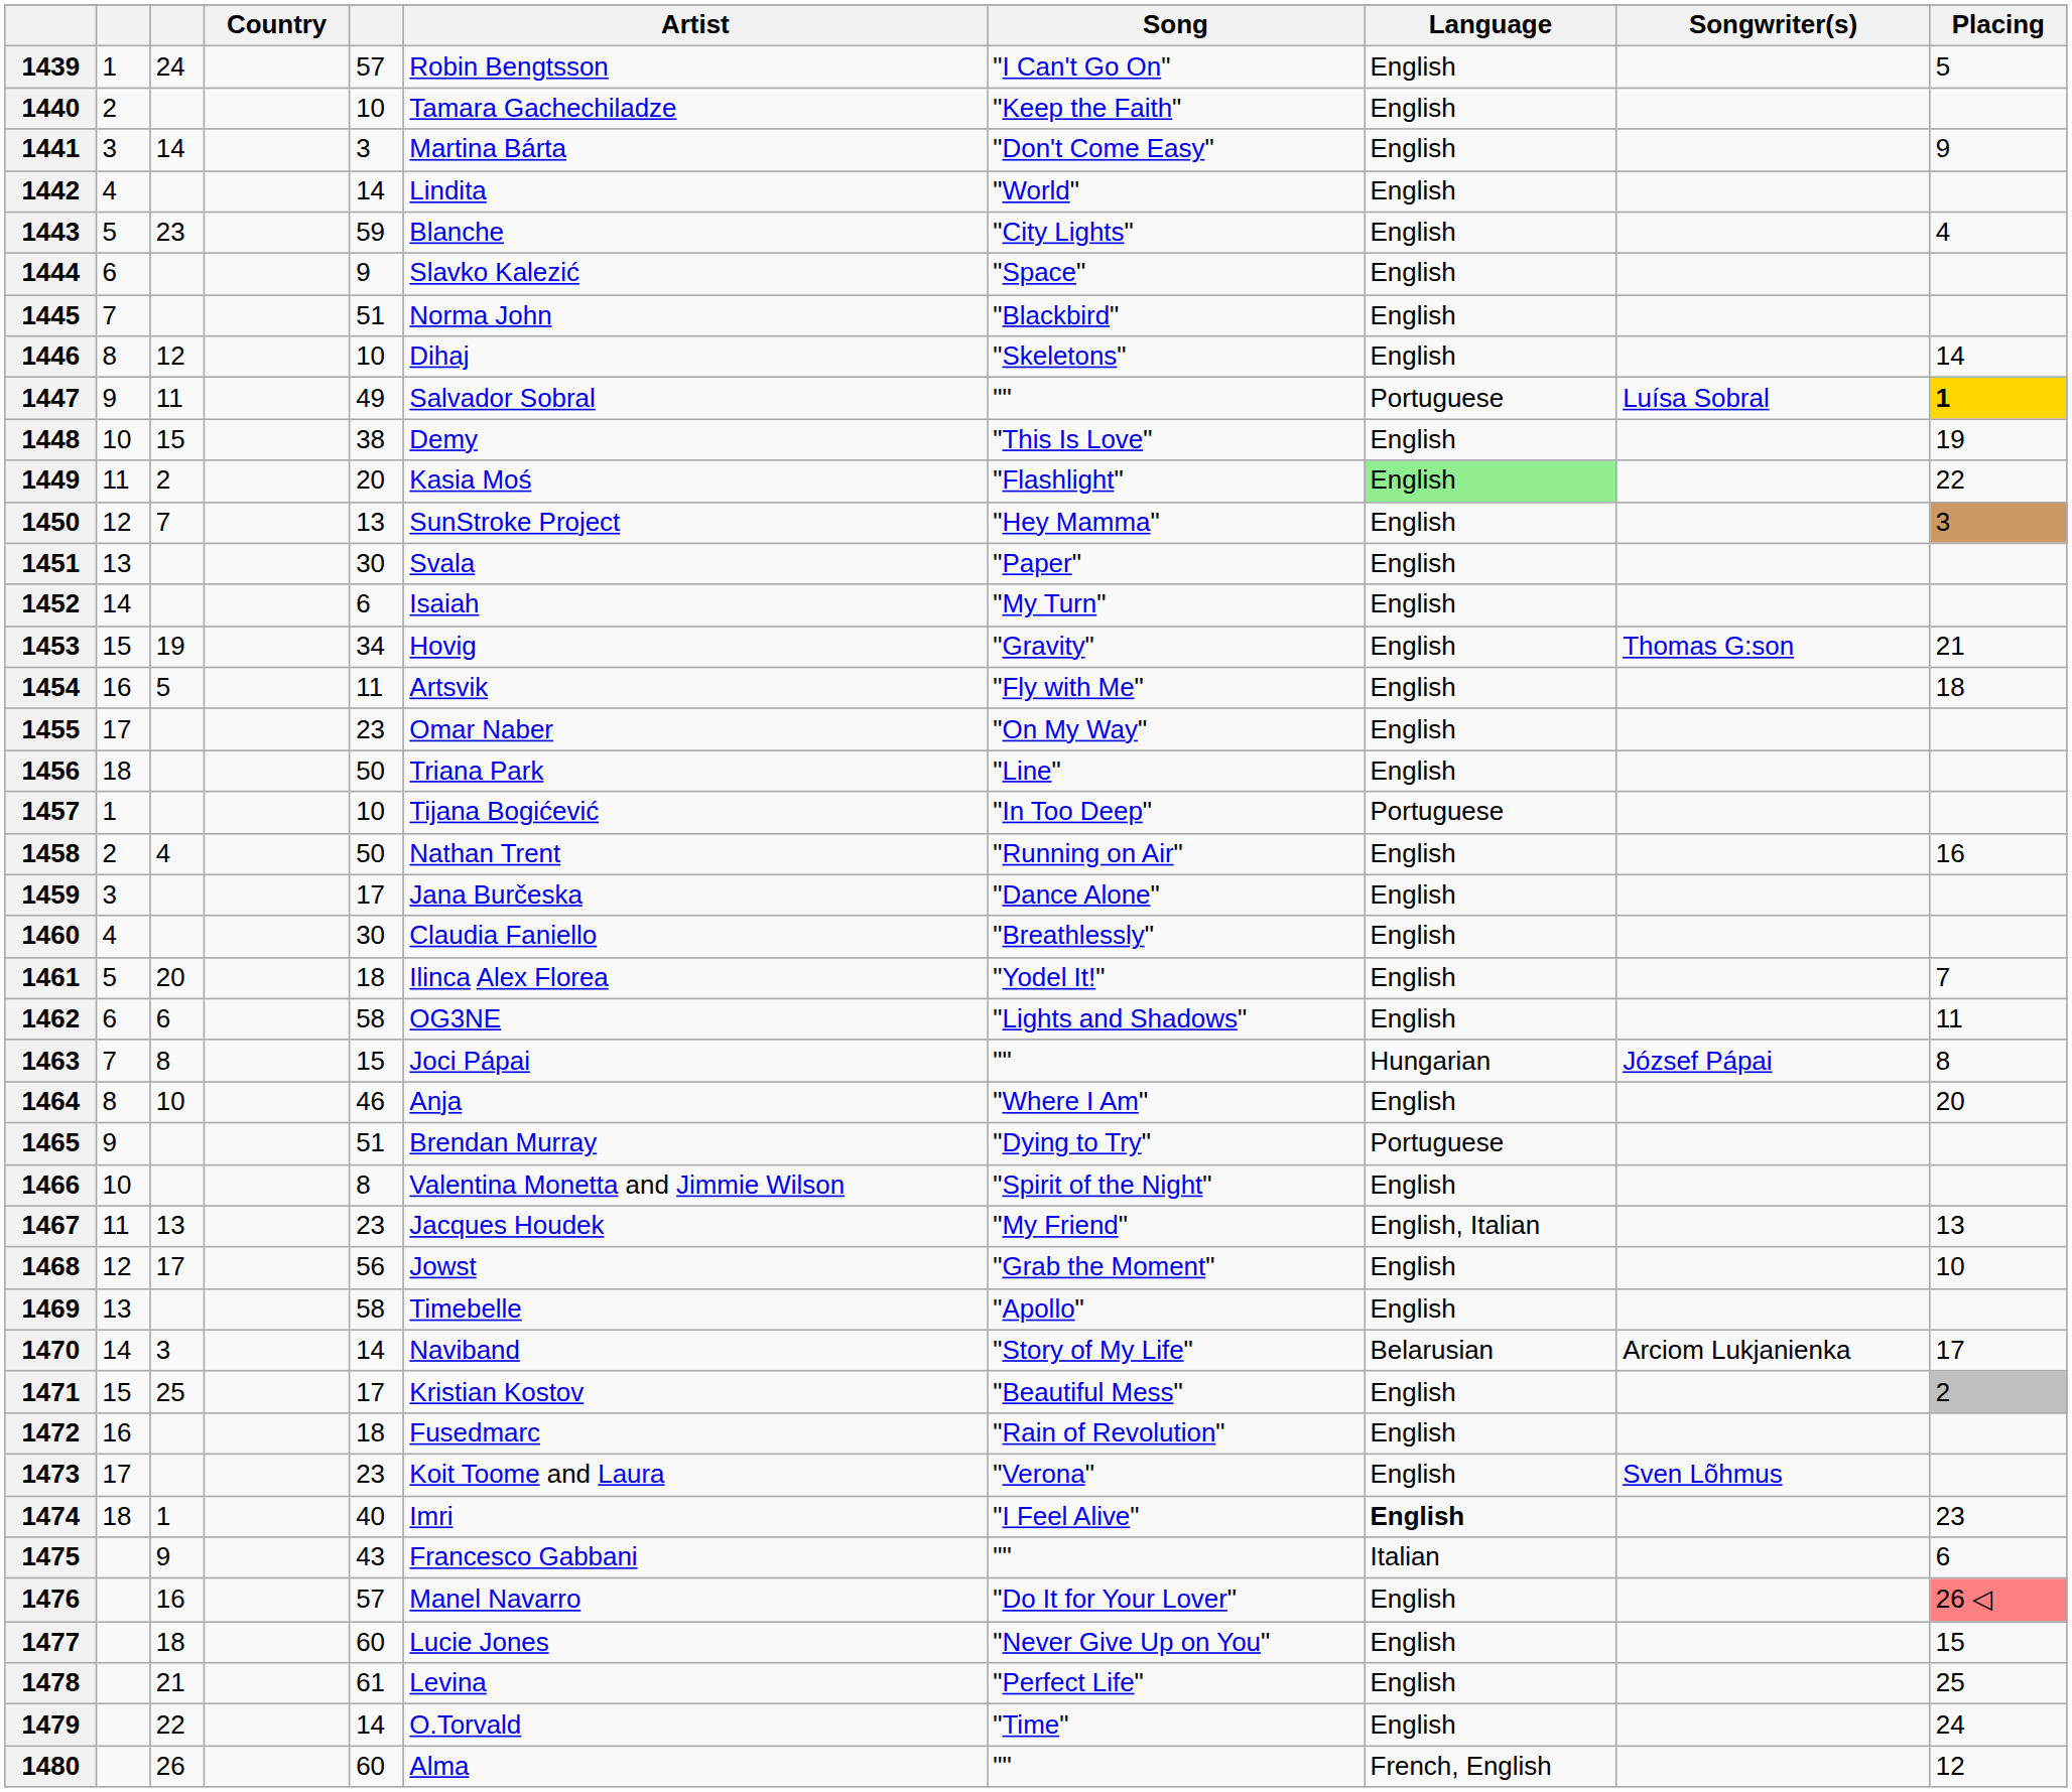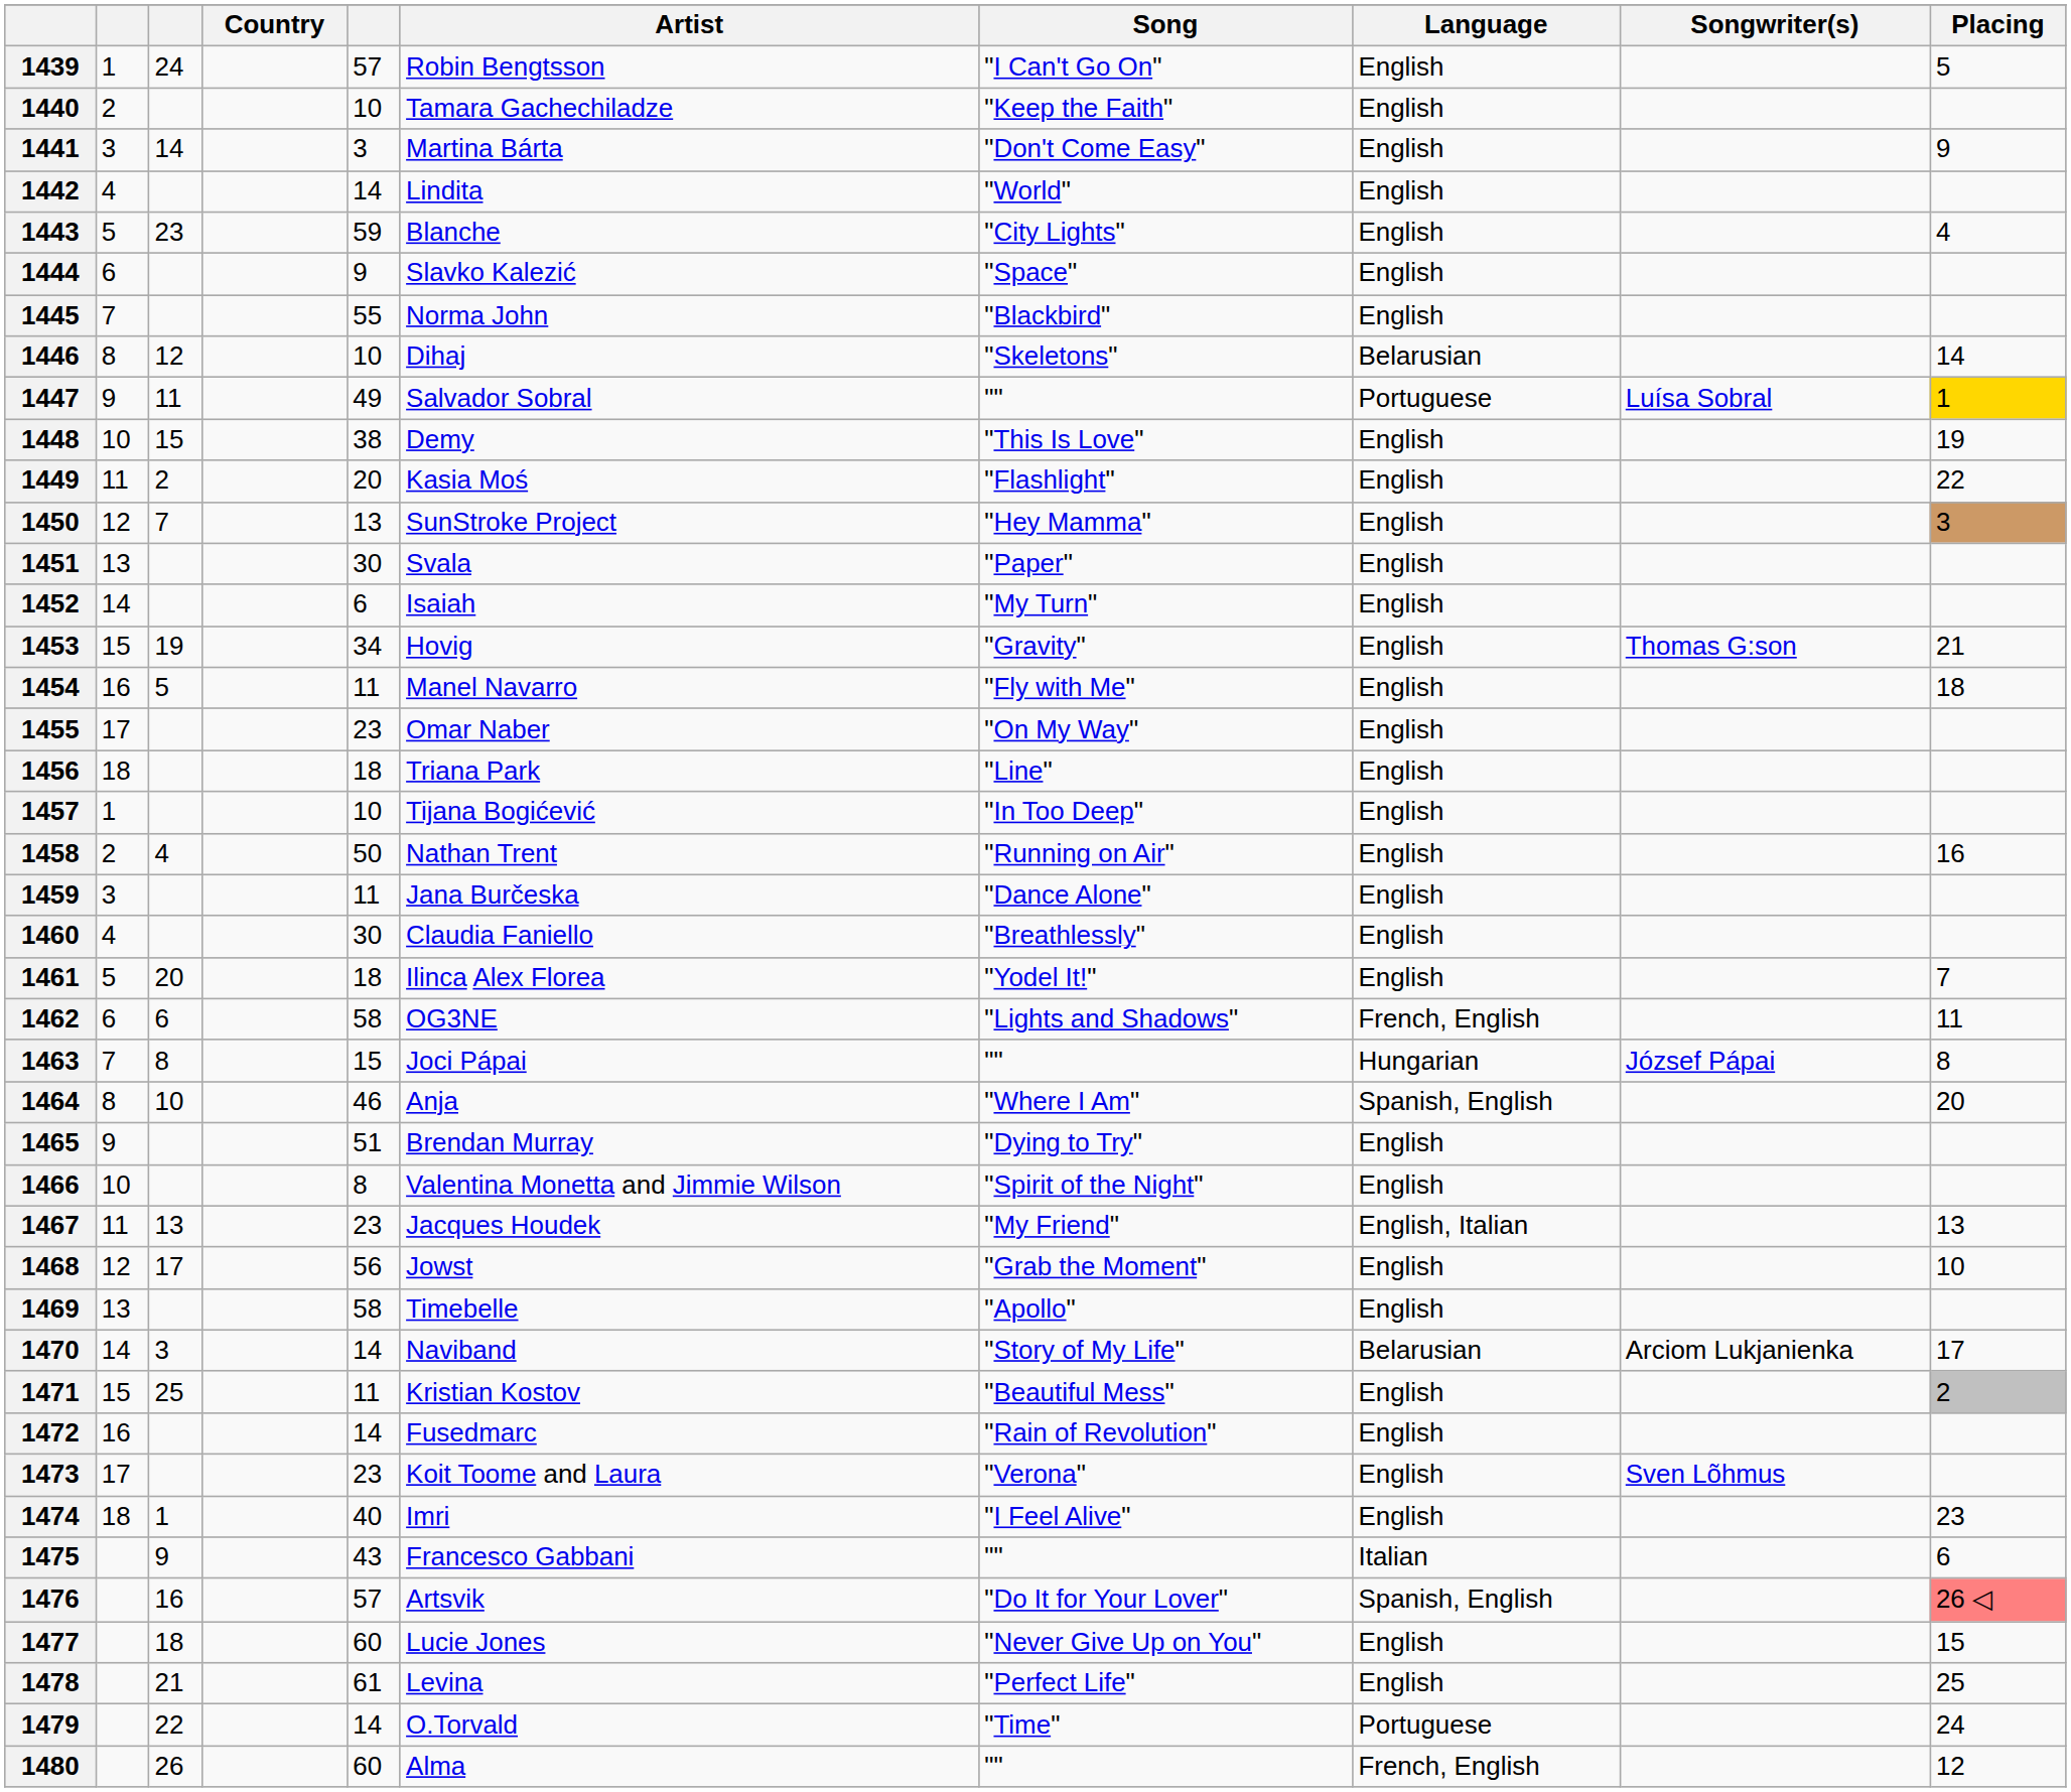1445 | column 5: 51 -> 55
1446 | Language: English -> Belarusian
1447 | Placing: bold -> normal
1449 | Language: lightgreen background -> no background
1454 | Artist: Artsvik -> Manel Navarro
1456 | column 5: 50 -> 18
1457 | Language: Portuguese -> English
1459 | column 5: 17 -> 11
1462 | Language: English -> French, English
1464 | Language: English -> Spanish, English
1465 | Language: Portuguese -> English
1471 | column 5: 17 -> 11
1472 | column 5: 18 -> 14
1474 | Language: bold -> normal
1476 | Artist: Manel Navarro -> Artsvik
1476 | Language: English -> Spanish, English
1479 | Language: English -> Portuguese
